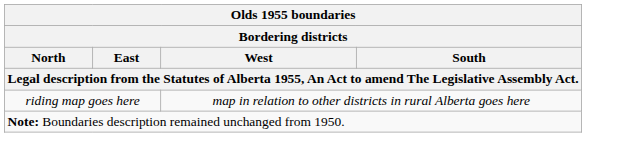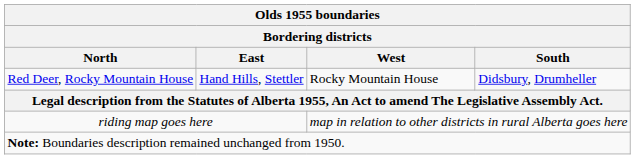+ row: Red Deer, Rocky Mountain House | Hand Hills, Stettler | Rocky Mountain House | Didsbury, Drumheller
